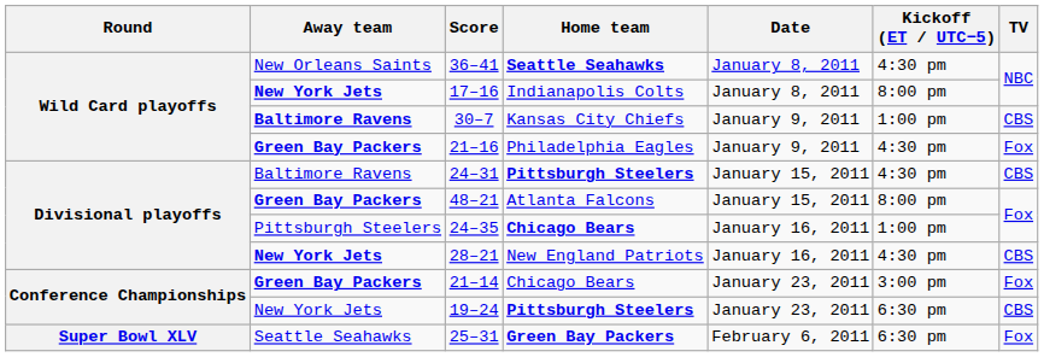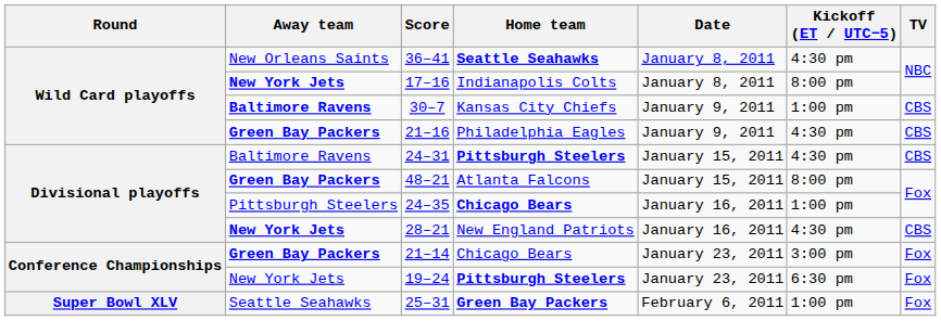21–16 | TV: Fox -> CBS
19–24 | TV: CBS -> Fox
25–31 | Kickoff (ET / UTC−5): 6:30 pm -> 1:00 pm
